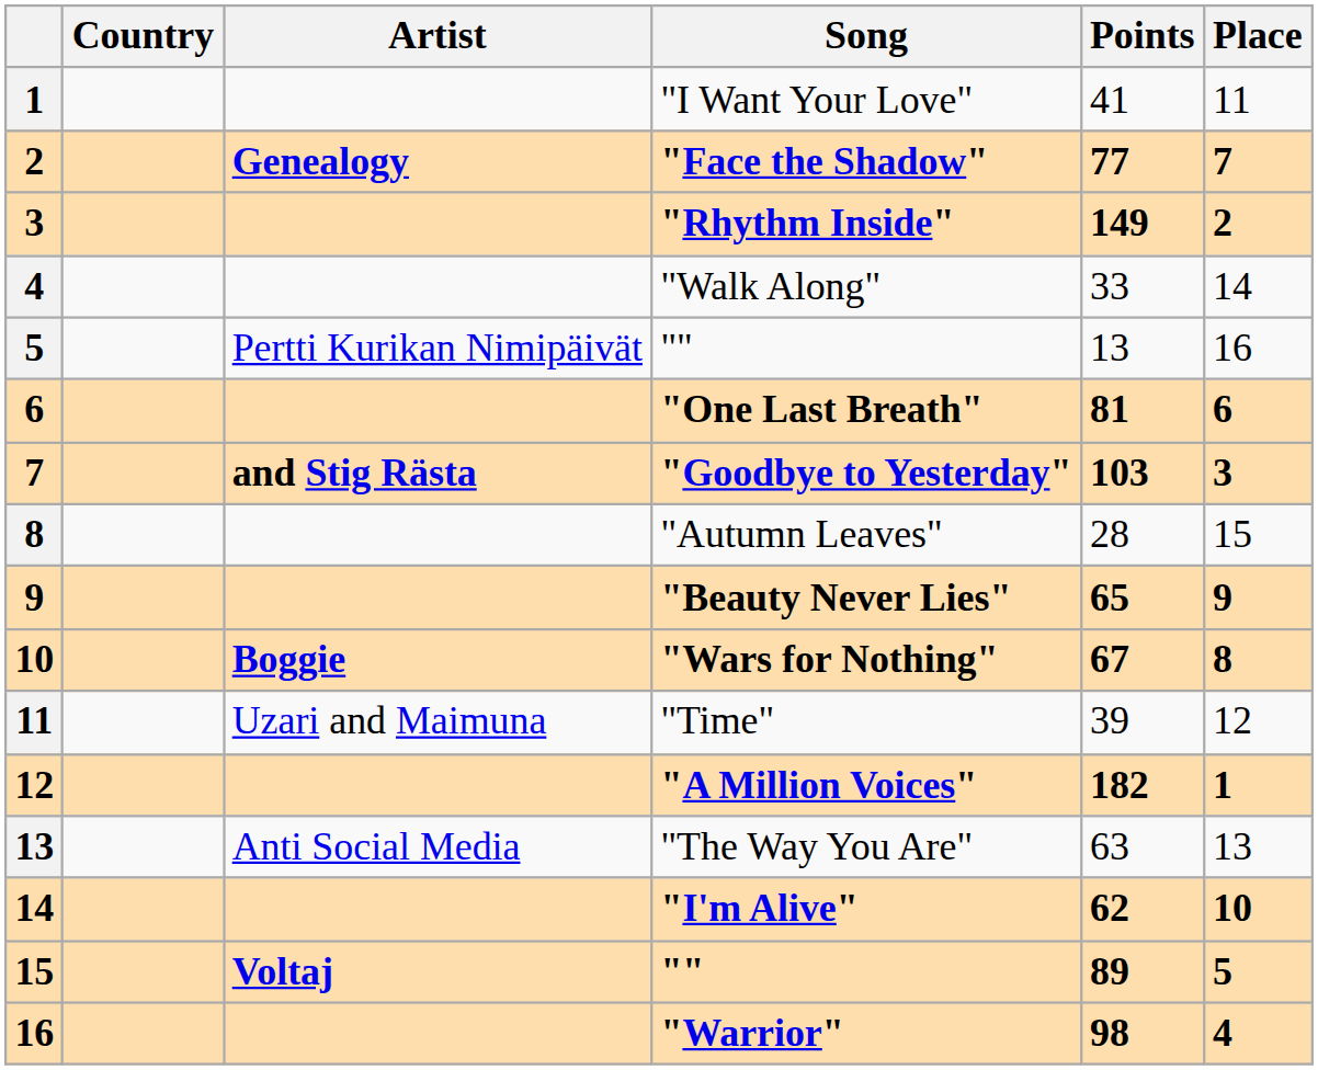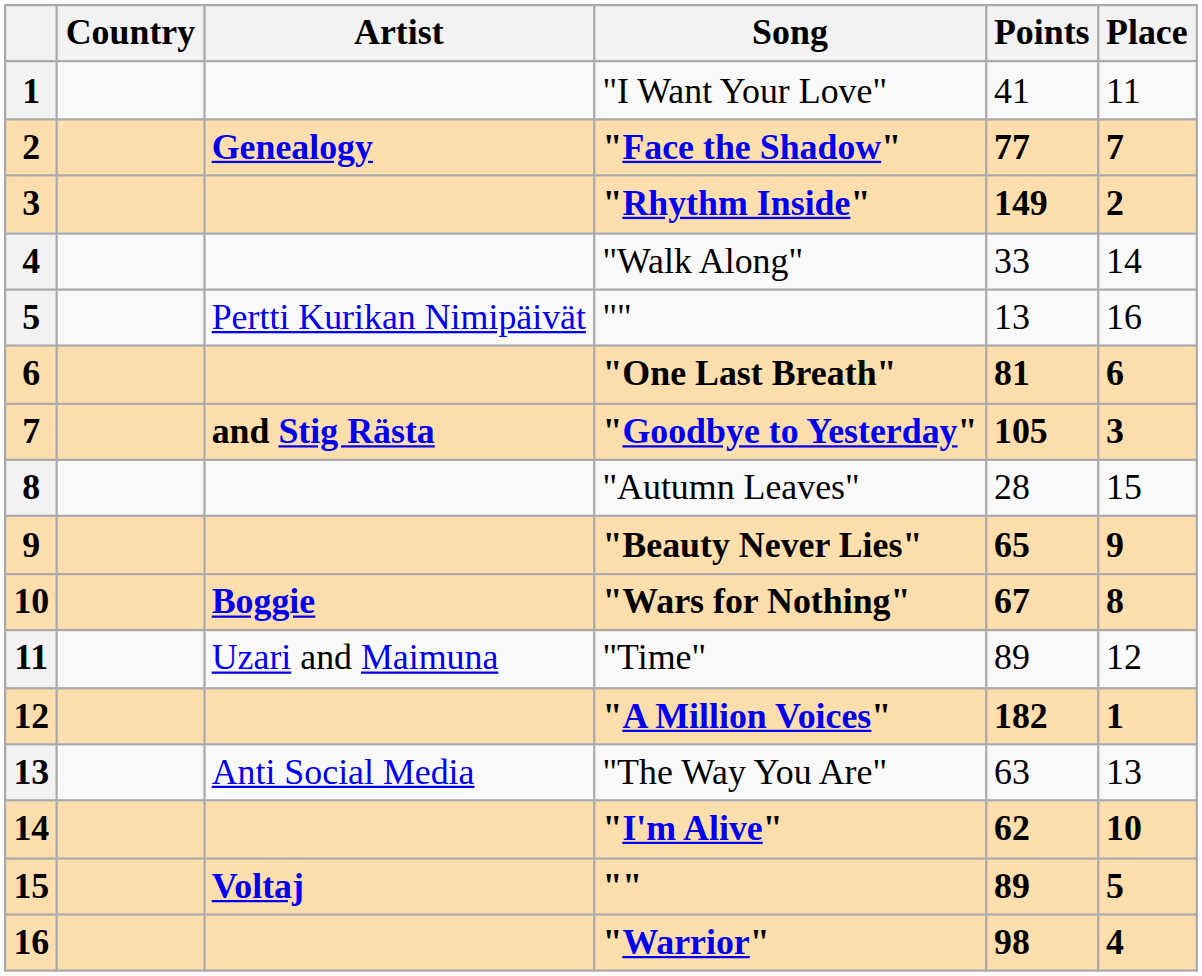"Goodbye to Yesterday" | Points: 103 -> 105
"Time" | Points: 39 -> 89
